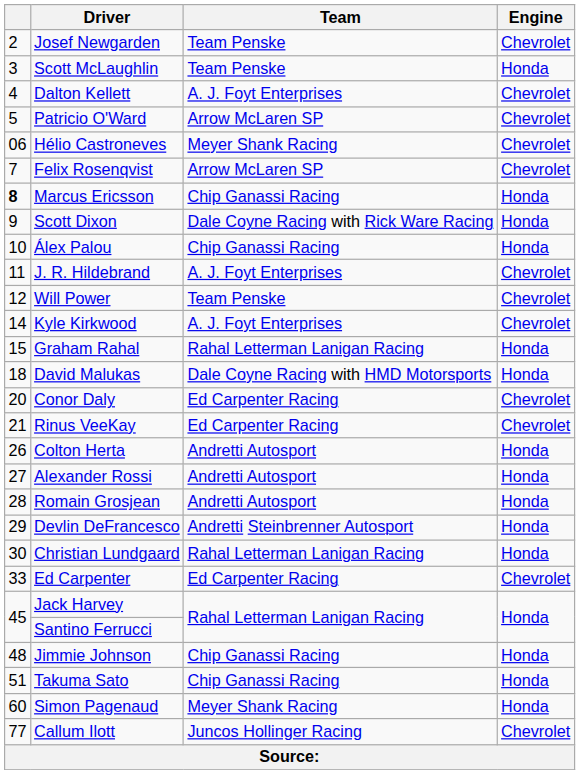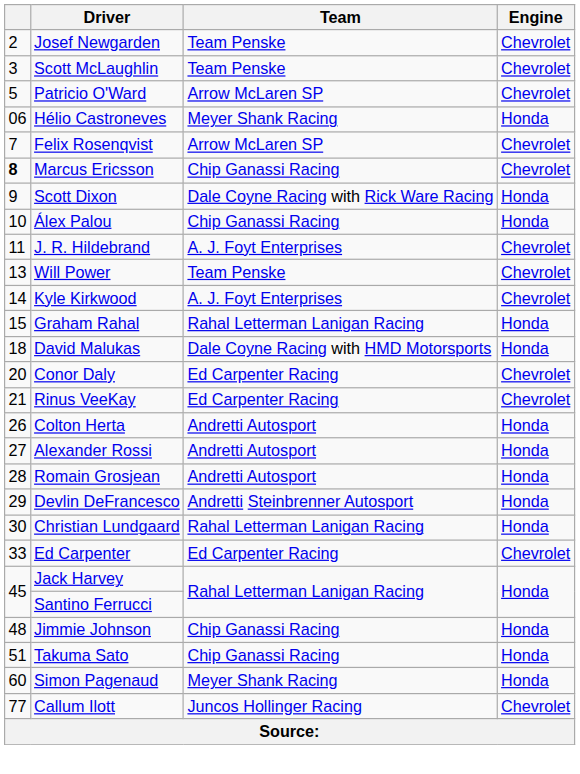Scott McLaughlin | Engine: Honda -> Chevrolet
- row: 4 | Dalton Kellett | A. J. Foyt Enterprises | Chevrolet
Hélio Castroneves | Engine: Chevrolet -> Honda
Marcus Ericsson | Engine: Honda -> Chevrolet
Will Power | column 1: 12 -> 13
